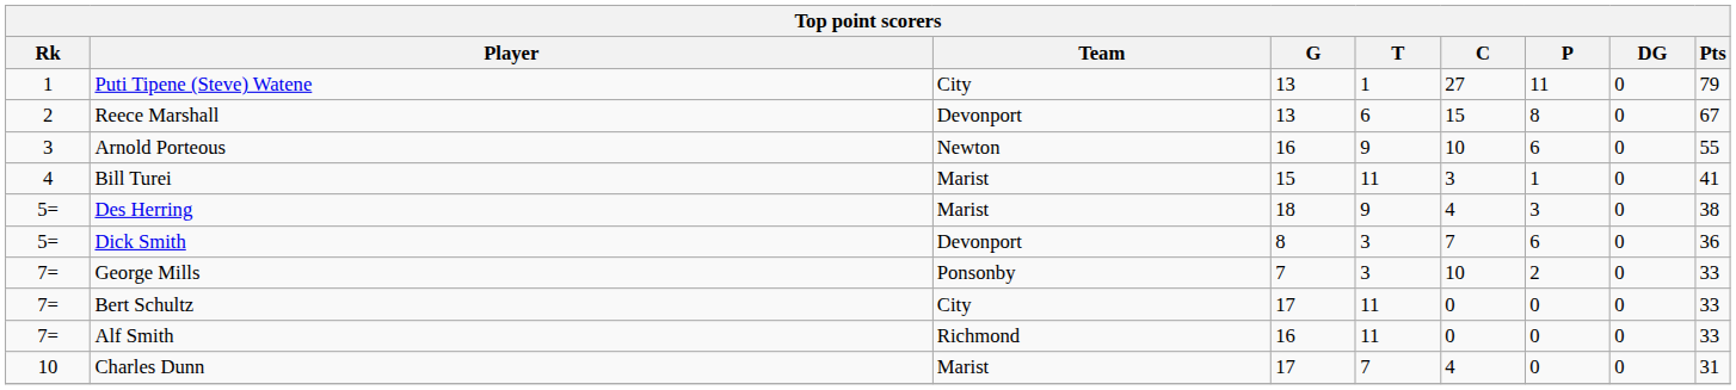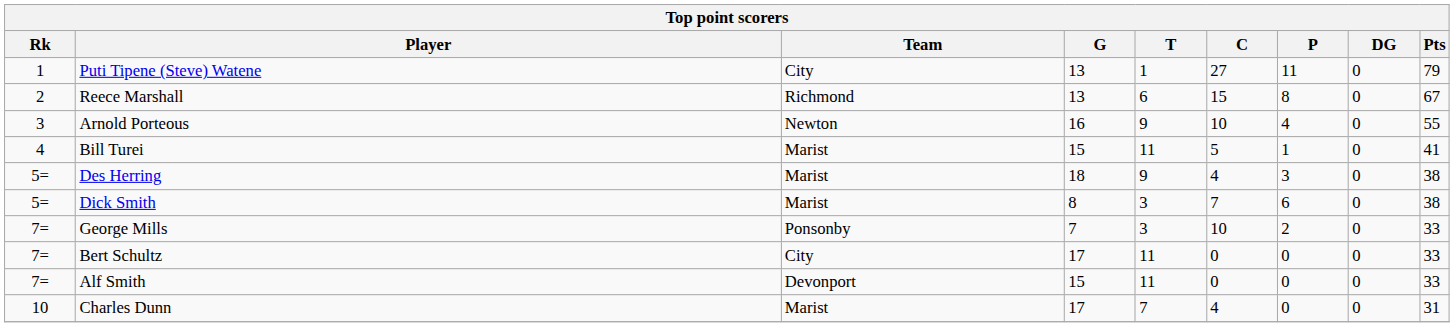Reece Marshall | Team: Devonport -> Richmond
Arnold Porteous | P: 6 -> 4
Bill Turei | C: 3 -> 5
Dick Smith | Team: Devonport -> Marist
Dick Smith | Pts: 36 -> 38
Alf Smith | Team: Richmond -> Devonport
Alf Smith | G: 16 -> 15
